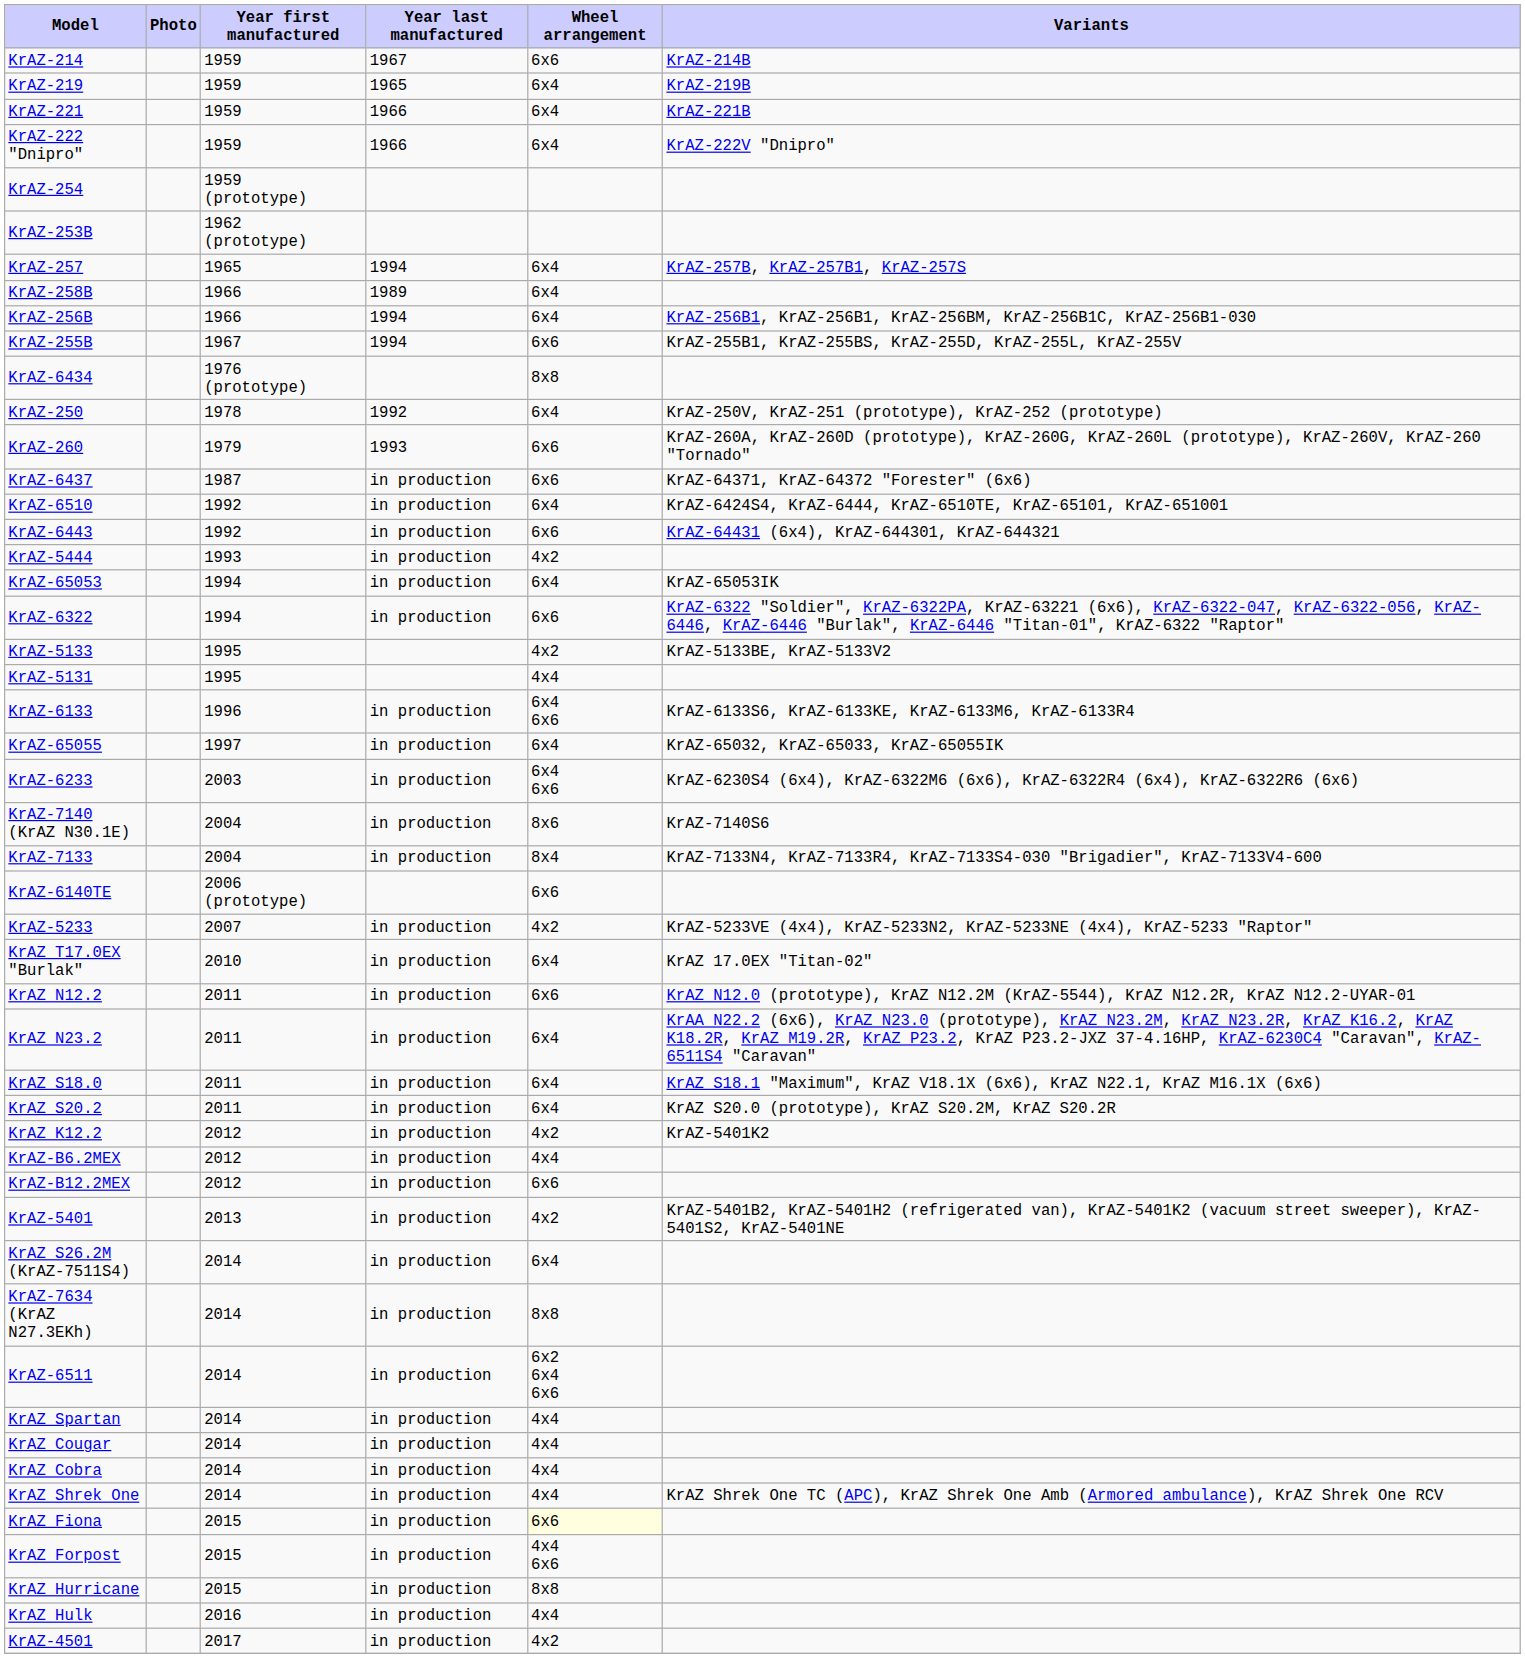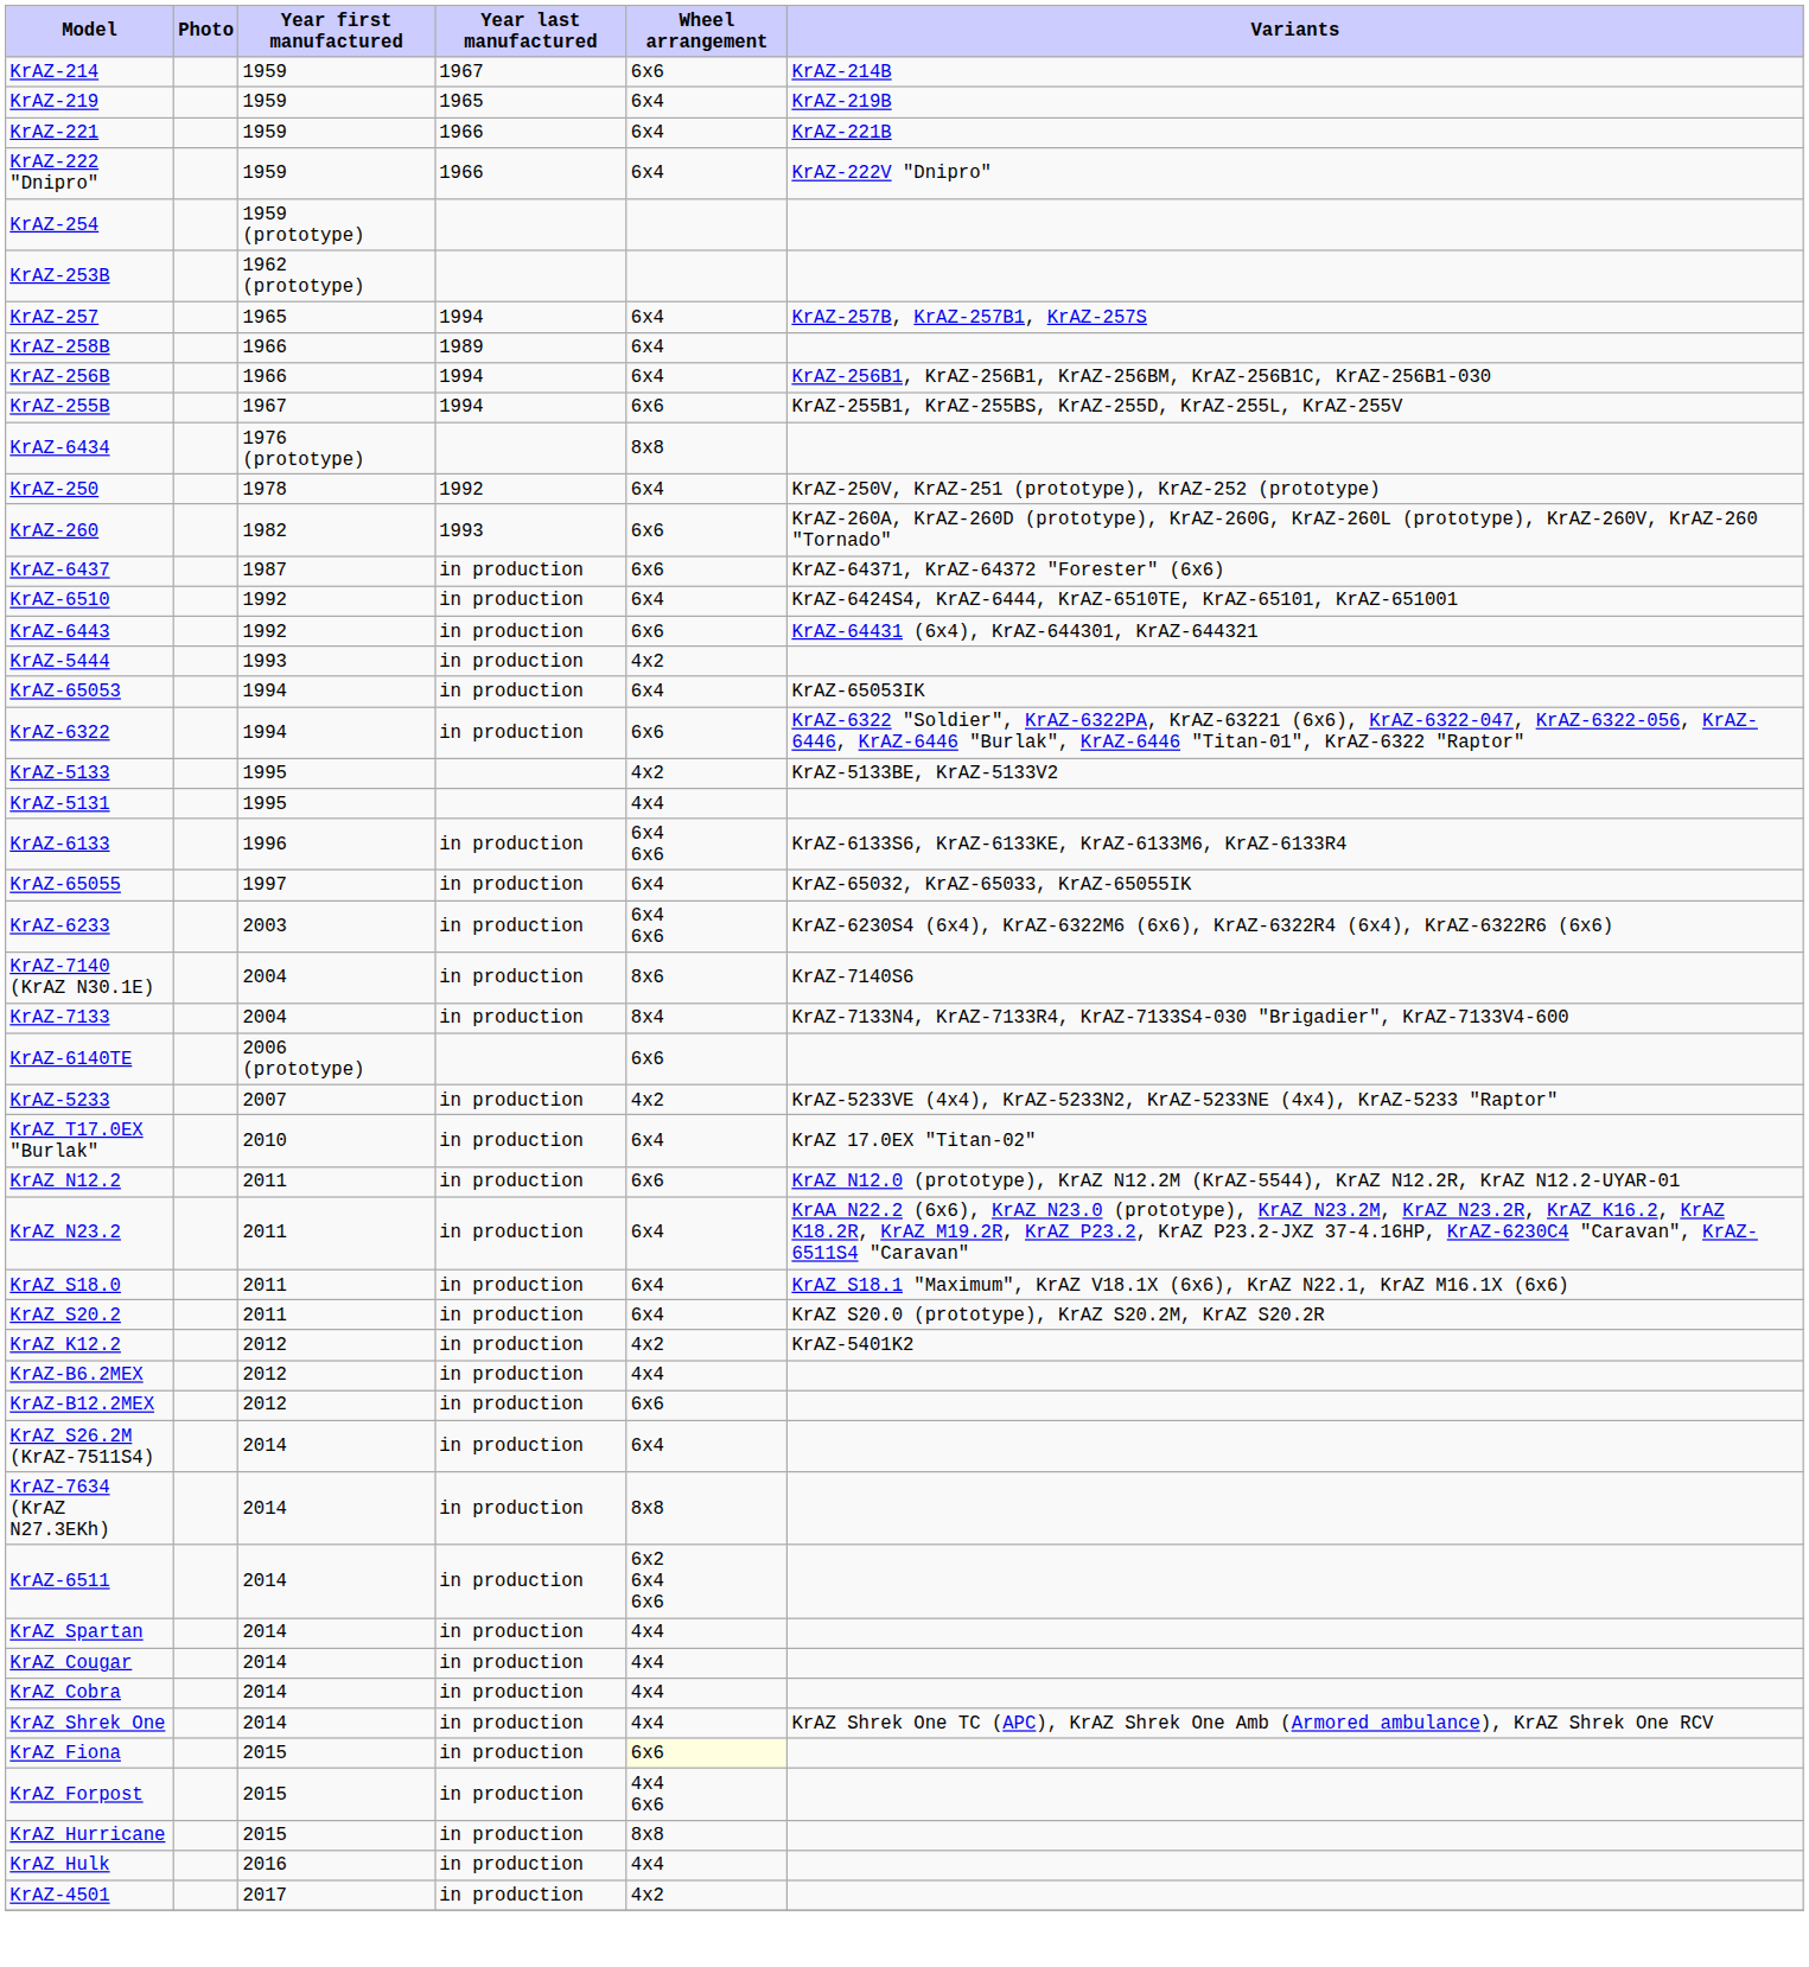KrAZ-260 | Year first manufactured: 1979 -> 1982
- row: KrAZ-5401 | 2013 | in production | 4x2 | KrAZ-5401B2, KrAZ-5401H2 (refrigerated van), KrAZ-5401K2 (vacuum street sweeper), KrAZ-5401S2, KrAZ-5401NE
